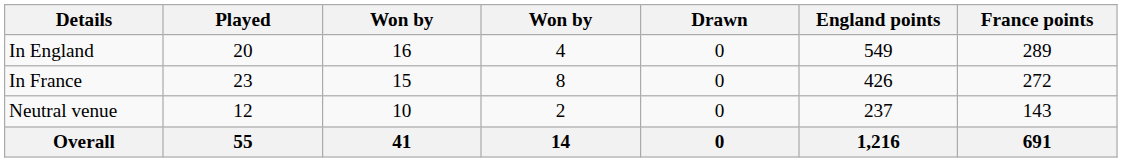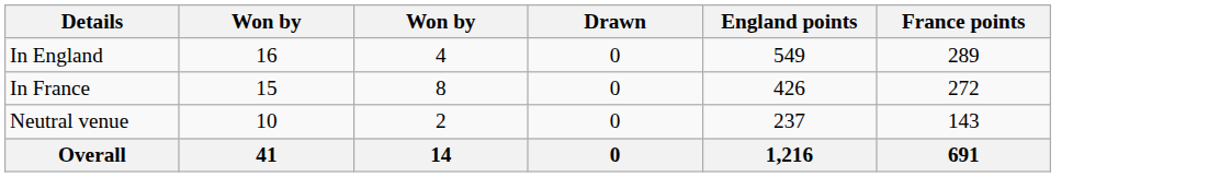- column: Played | 20 | 23 | 12 | 55
